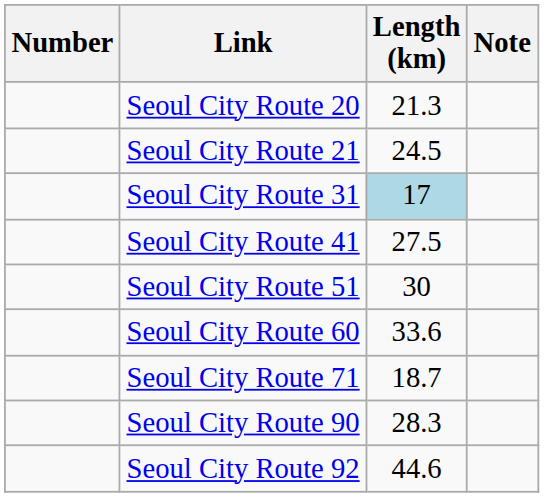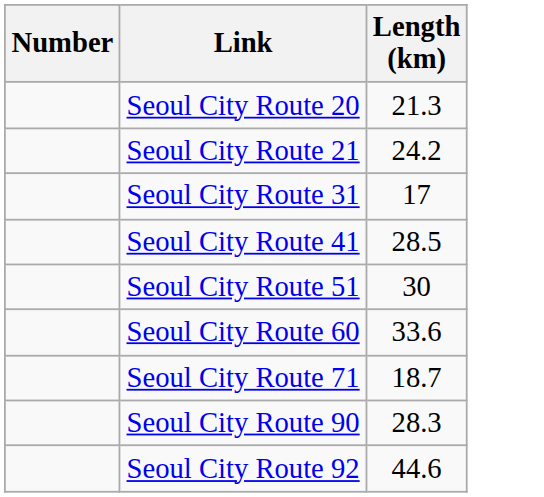- column: Note
Seoul City Route 21 | Length (km): 24.5 -> 24.2
Seoul City Route 31 | Length (km): lightblue background -> no background
Seoul City Route 41 | Length (km): 27.5 -> 28.5
